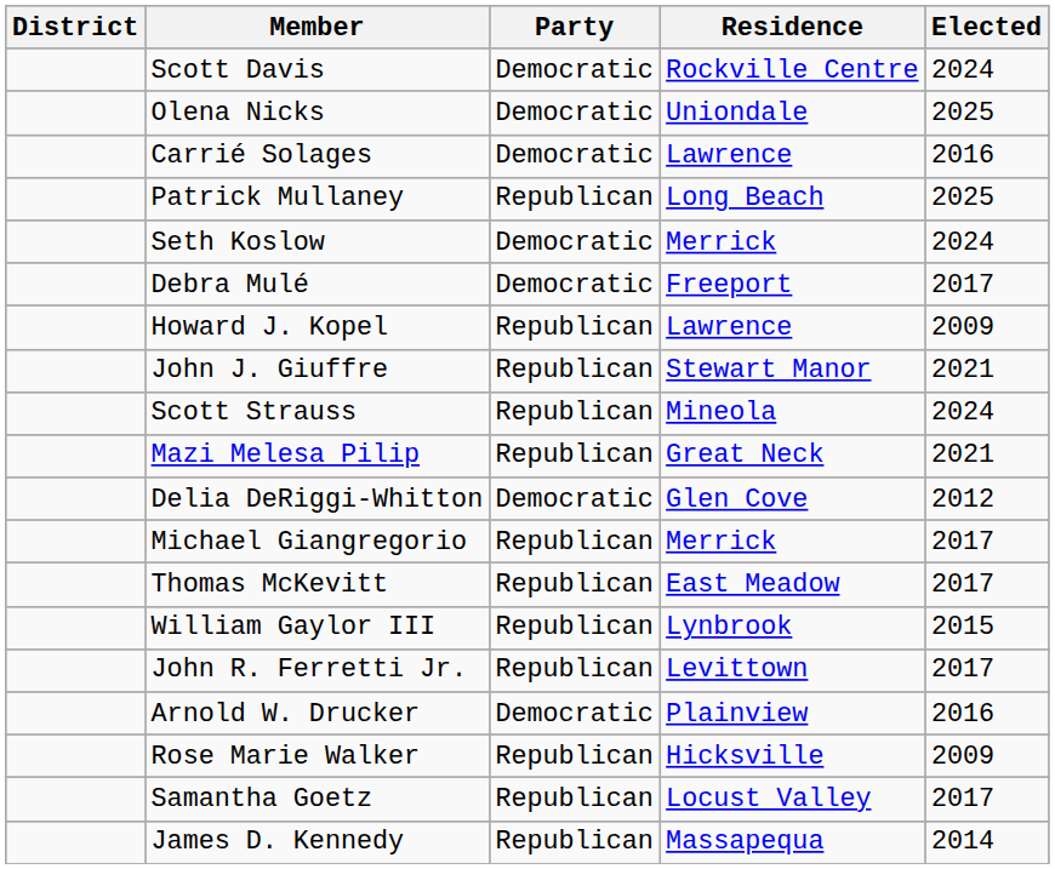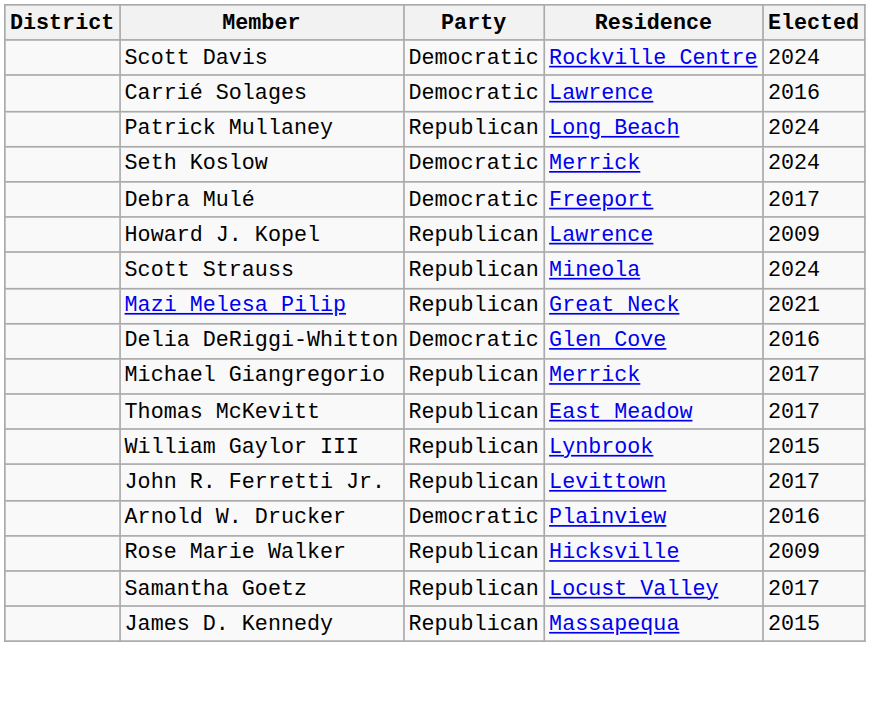- row: Olena Nicks | Democratic | Uniondale | 2025
Patrick Mullaney | Elected: 2025 -> 2024
- row: John J. Giuffre | Republican | Stewart Manor | 2021
Delia DeRiggi-Whitton | Elected: 2012 -> 2016
James D. Kennedy | Elected: 2014 -> 2015
